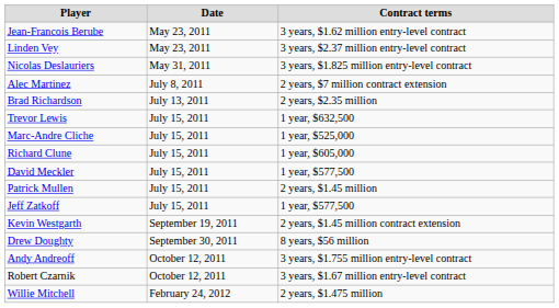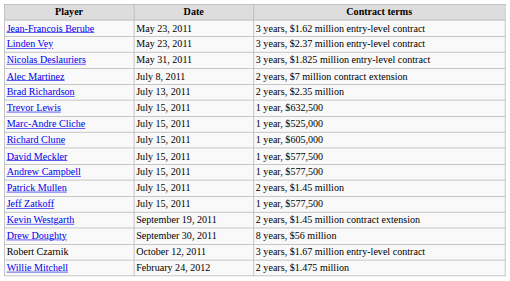+ row: Andrew Campbell | July 15, 2011 | 1 year, $577,500
- row: Andy Andreoff | October 12, 2011 | 3 years, $1.755 million entry-level contract
